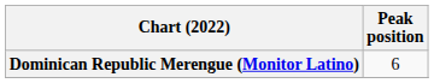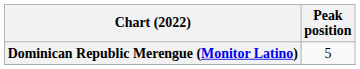Dominican Republic Merengue (Monitor Latino) | Peak position: 6 -> 5
